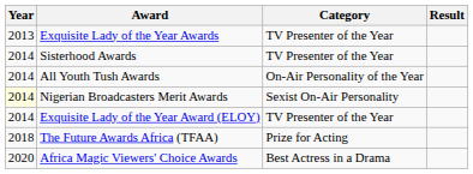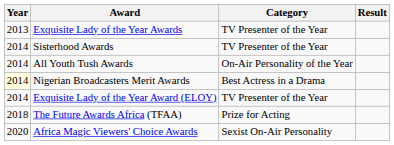Nigerian Broadcasters Merit Awards | Category: Sexist On-Air Personality -> Best Actress in a Drama
Africa Magic Viewers' Choice Awards | Category: Best Actress in a Drama -> Sexist On-Air Personality
